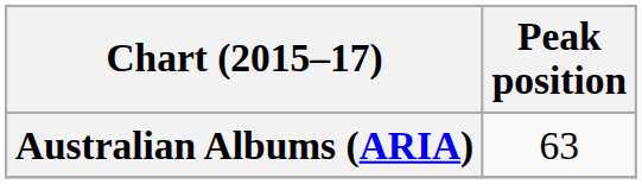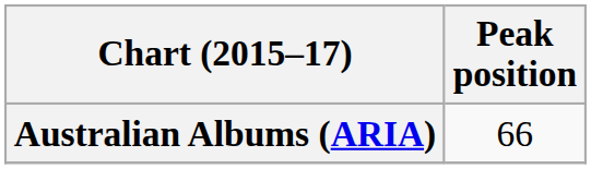Australian Albums (ARIA) | Peak position: 63 -> 66
